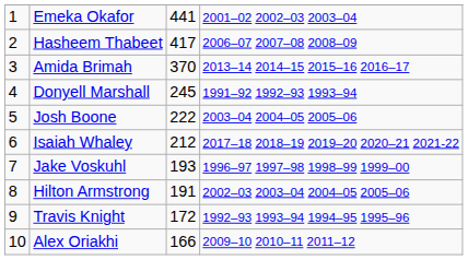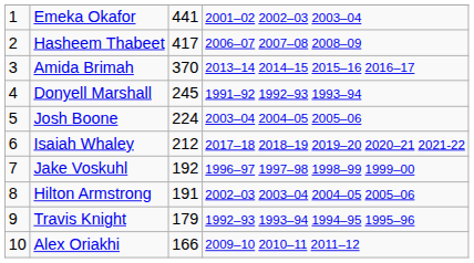Josh Boone | column 3: 222 -> 224
Jake Voskuhl | column 3: 193 -> 192
Travis Knight | column 3: 172 -> 179
